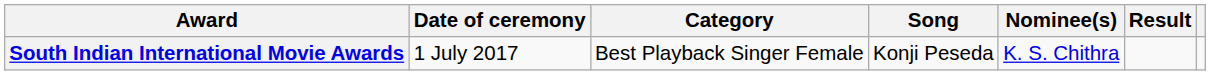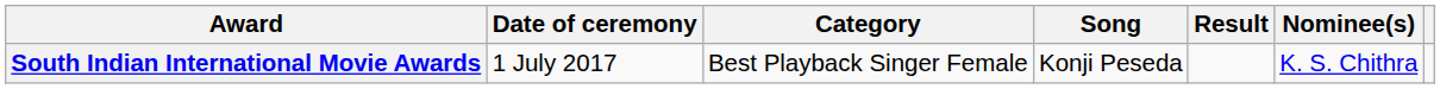columns swapped: Nominee(s) <-> Result
